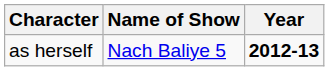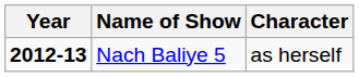columns swapped: Year <-> Character
